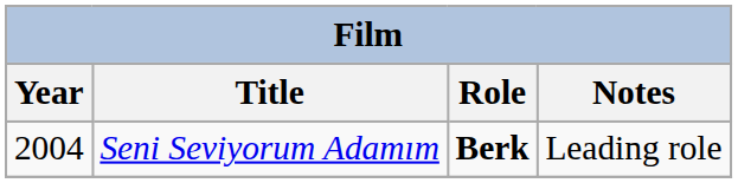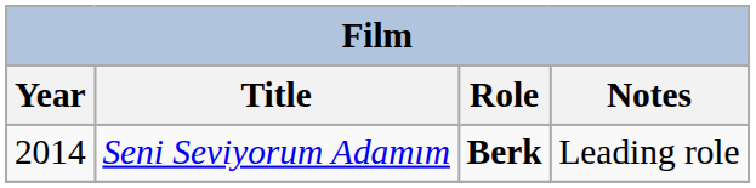Seni Seviyorum Adamım | Year: 2004 -> 2014
